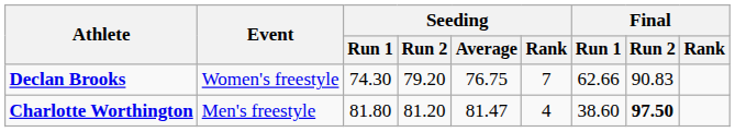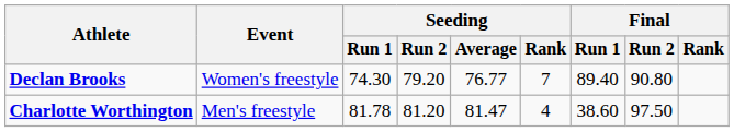Declan Brooks | Seeding / Average: 76.75 -> 76.77
Declan Brooks | Final / Run 1: 62.66 -> 89.40
Declan Brooks | Final / Run 2: 90.83 -> 90.80
Charlotte Worthington | Seeding / Run 1: 81.80 -> 81.78
Charlotte Worthington | Final / Run 2: bold -> normal
